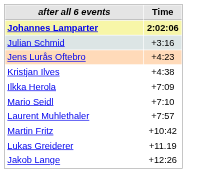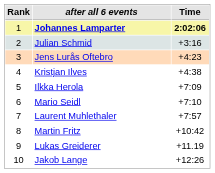+ column: Rank | 1 | 2 | 3 | 4 | 5 | 6 | 7 | 8 | 9 | 10
